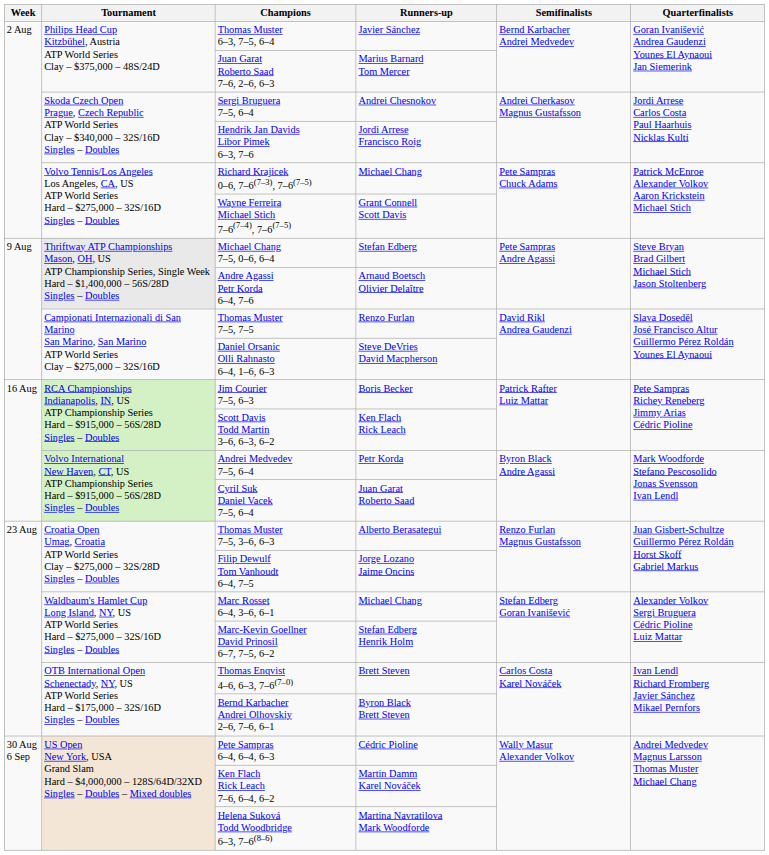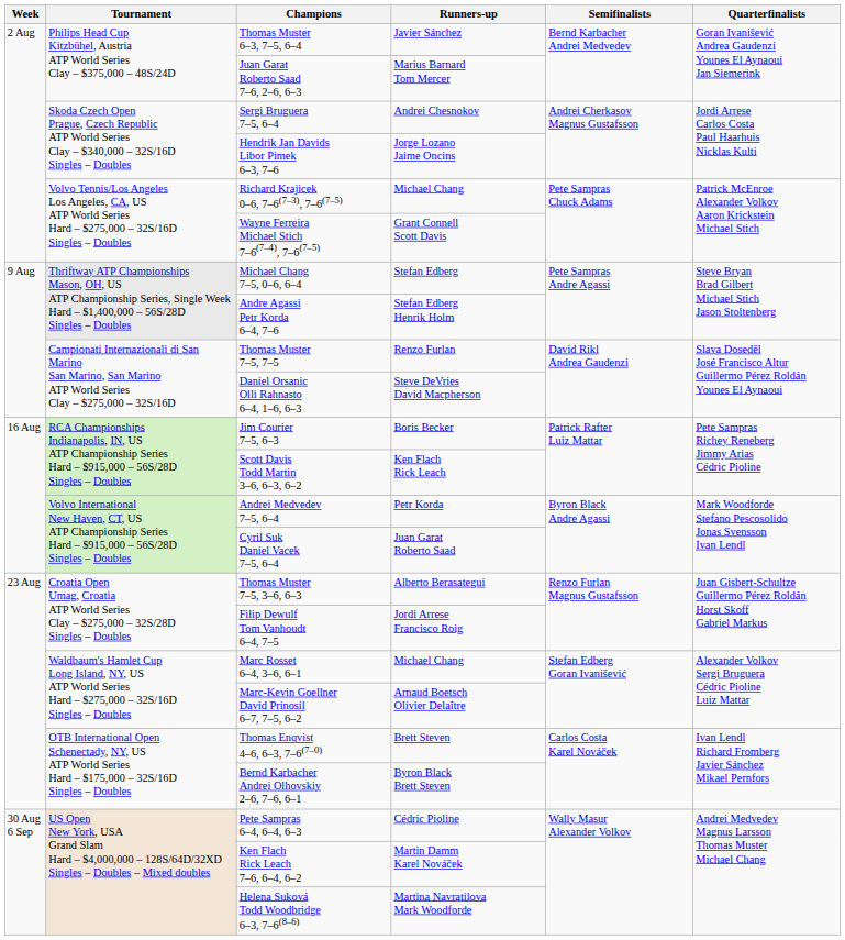Hendrik Jan Davids Libor Pimek 6–3, 7–6 | Runners-up: Jordi Arrese Francisco Roig -> Jorge Lozano Jaime Oncins
Andre Agassi Petr Korda 6–4, 7–6 | Runners-up: Arnaud Boetsch Olivier Delaître -> Stefan Edberg Henrik Holm
Filip Dewulf Tom Vanhoudt 6–4, 7–5 | Runners-up: Jorge Lozano Jaime Oncins -> Jordi Arrese Francisco Roig
Marc-Kevin Goellner David Prinosil 6–7, 7–5, 6–2 | Runners-up: Stefan Edberg Henrik Holm -> Arnaud Boetsch Olivier Delaître
